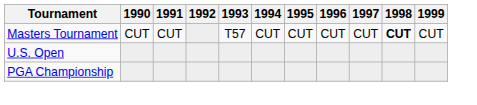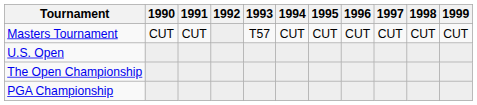Masters Tournament | 1998: bold -> normal
+ row: The Open Championship
